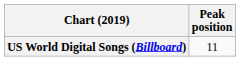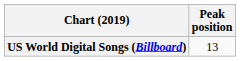US World Digital Songs (Billboard) | Peak position: 11 -> 13
